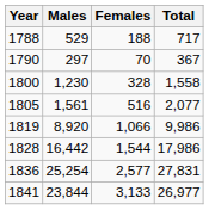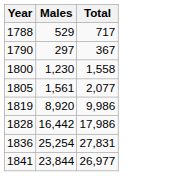- column: Females | 188 | 70 | 328 | 516 | 1,066 | 1,544 | 2,577 | 3,133
